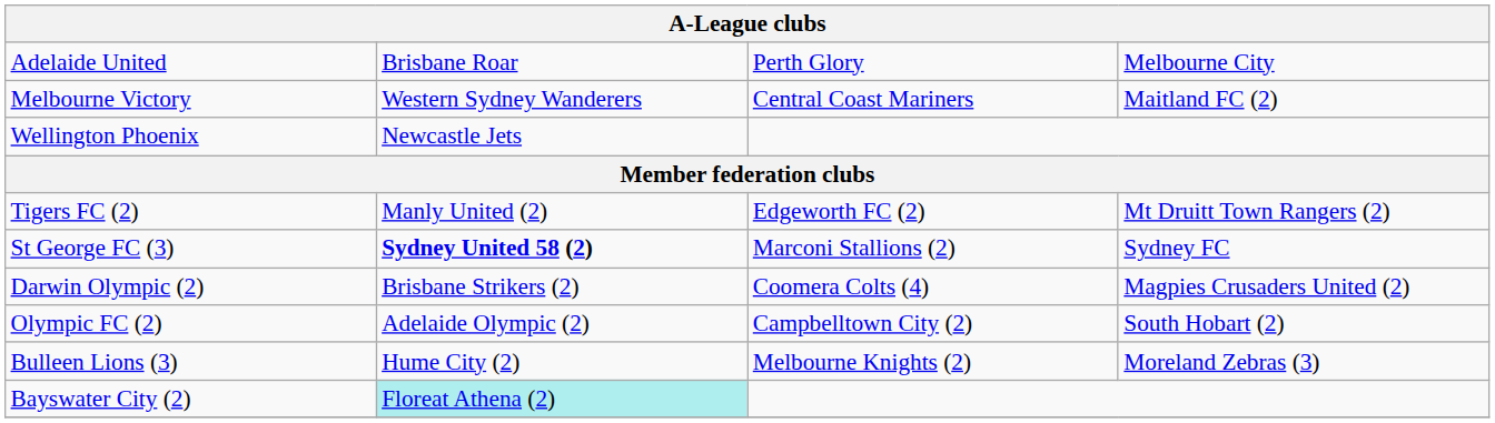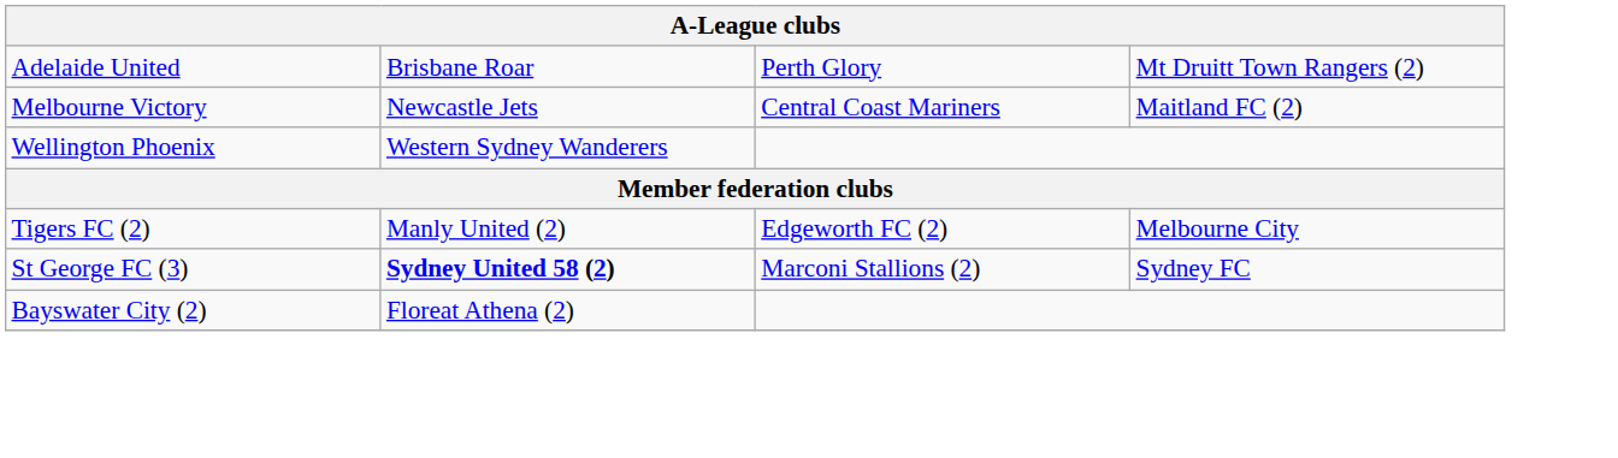Adelaide United | column 4: Melbourne City -> Mt Druitt Town Rangers (2)
Melbourne Victory | column 2: Western Sydney Wanderers -> Newcastle Jets
Wellington Phoenix | column 2: Newcastle Jets -> Western Sydney Wanderers
Tigers FC (2) | column 4: Mt Druitt Town Rangers (2) -> Melbourne City
- row: Darwin Olympic (2) | Brisbane Strikers (2) | Coomera Colts (4) | Magpies Crusaders United (2)
- row: Olympic FC (2) | Adelaide Olympic (2) | Campbelltown City (2) | South Hobart (2)
- row: Bulleen Lions (3) | Hume City (2) | Melbourne Knights (2) | Moreland Zebras (3)
Bayswater City (2) | column 2: paleturquoise background -> no background
